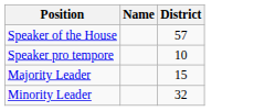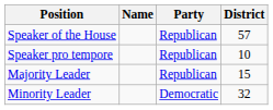+ column: Party | Republican | Republican | Republican | Democratic
